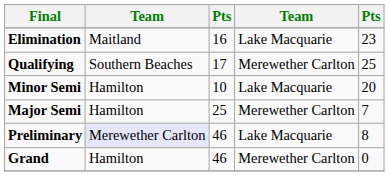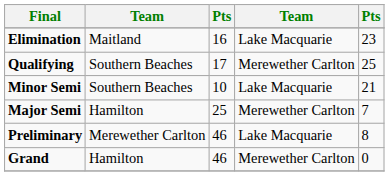Minor Semi | column 2: Hamilton -> Southern Beaches
Minor Semi | column 5: 20 -> 21
Preliminary | column 2: lavender background -> no background
